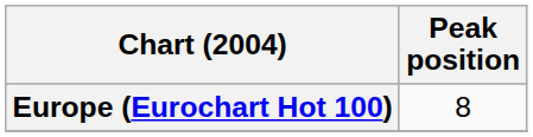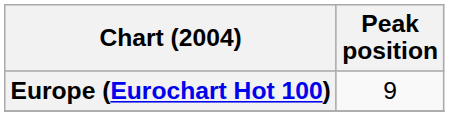Europe (Eurochart Hot 100) | Peak position: 8 -> 9
